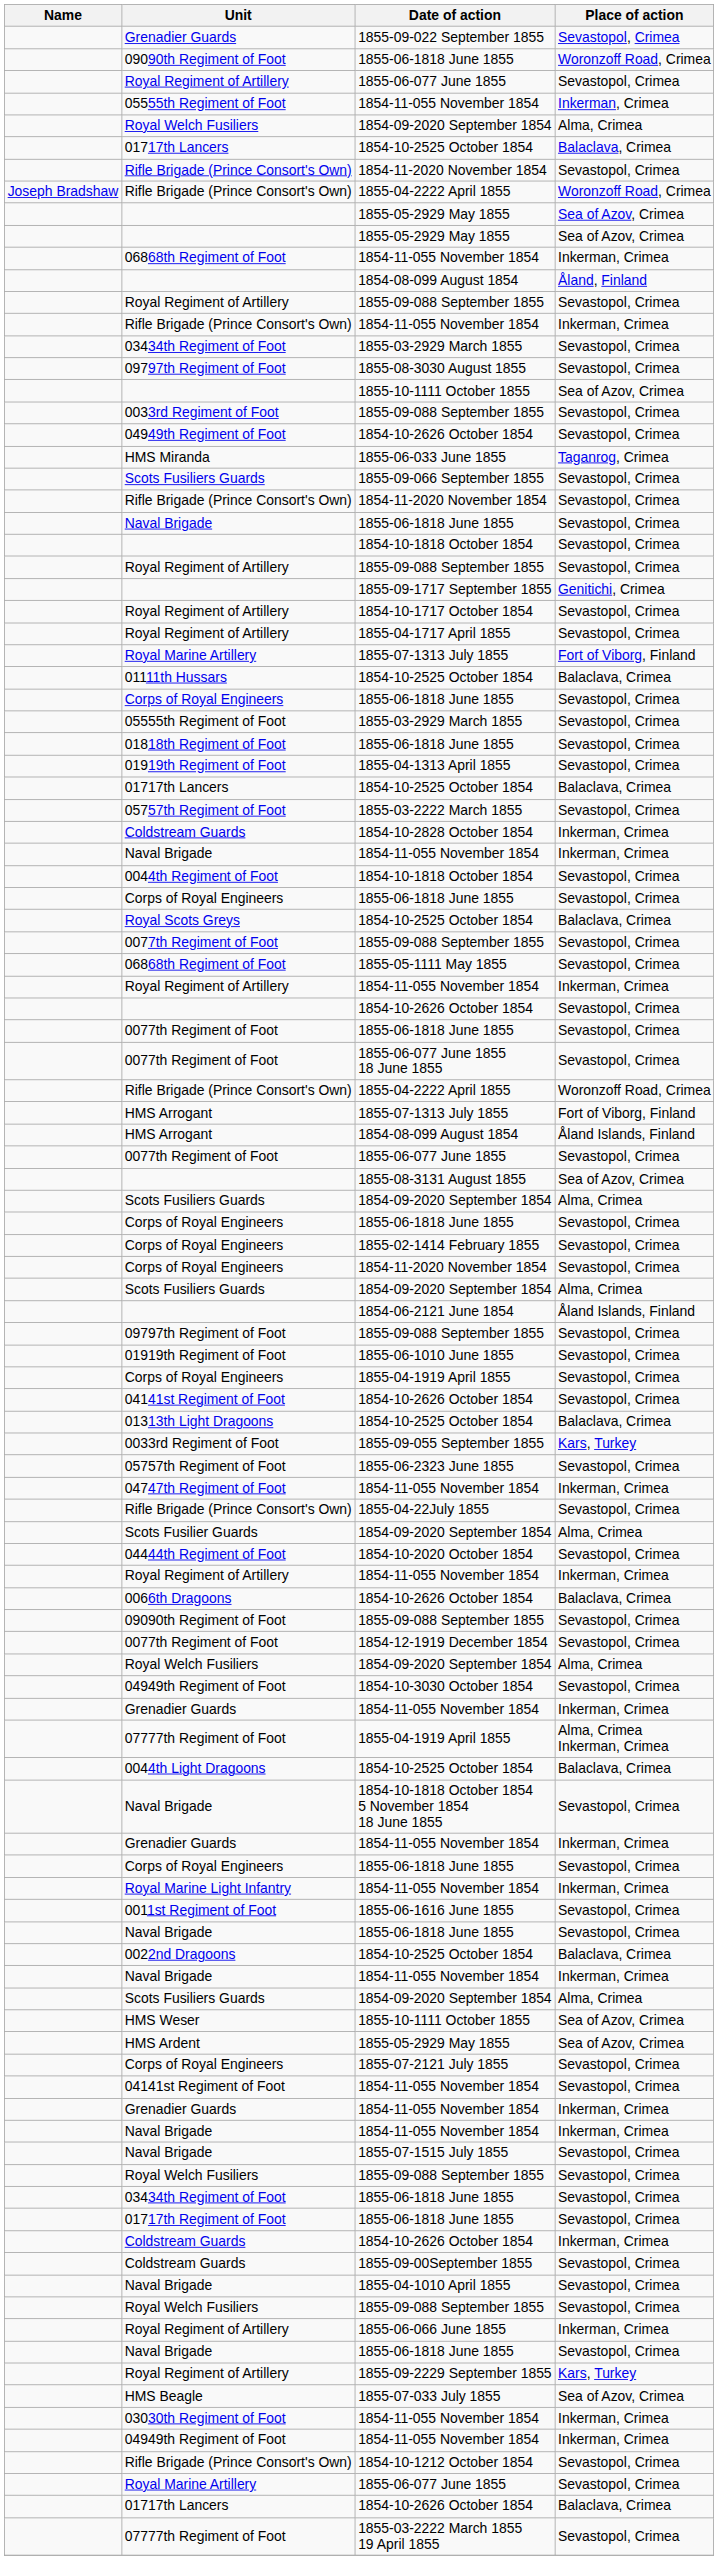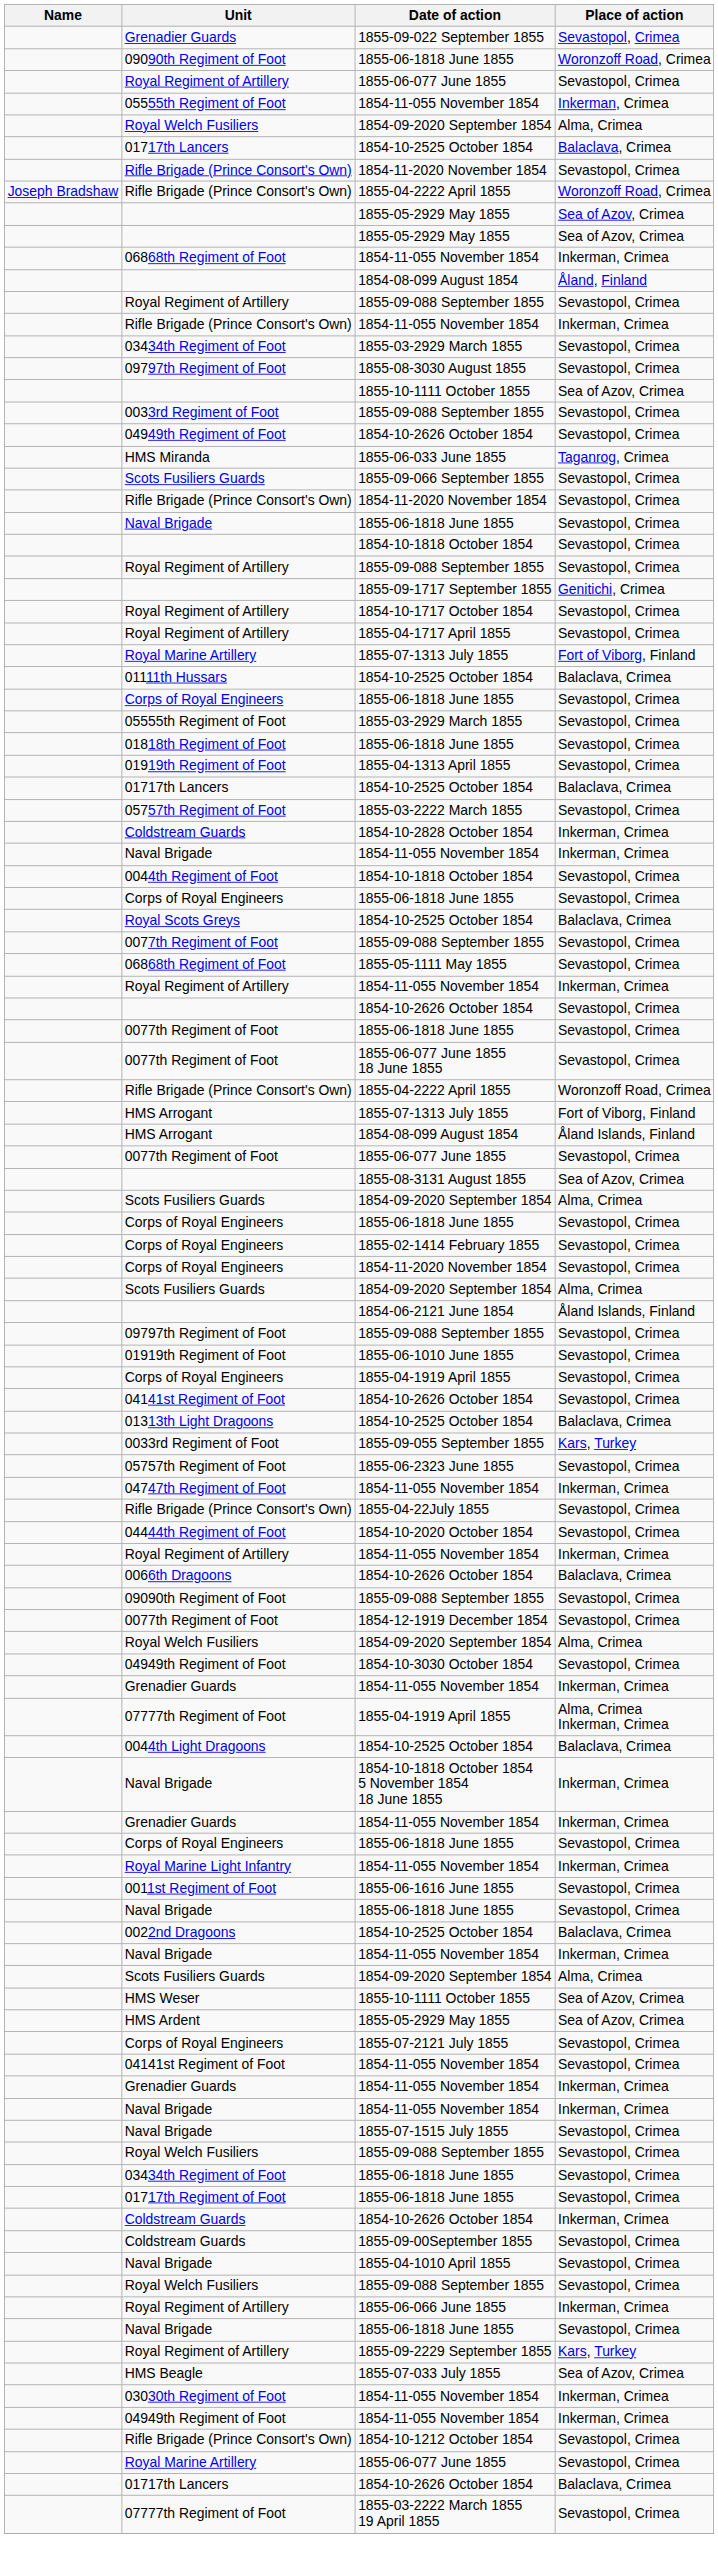- row: Scots Fusilier Guards | 1854-09-2020 September 1854 | Alma, Crimea
1854-10-1818 October 1854 5 November 1854 18 June 1855 | Place of action: Sevastopol, Crimea -> Inkerman, Crimea
